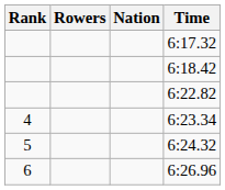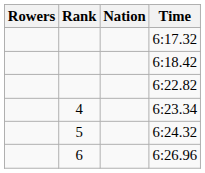columns swapped: Rank <-> Rowers
